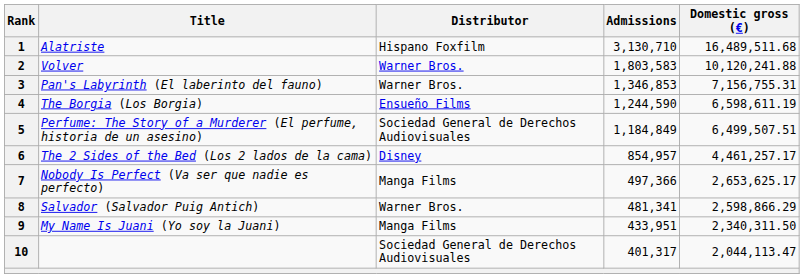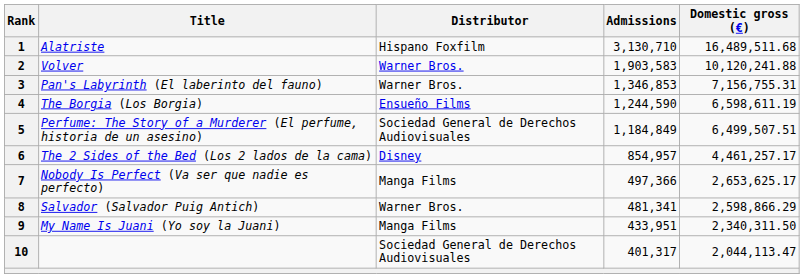2 | Admissions: 1,803,583 -> 1,903,583
